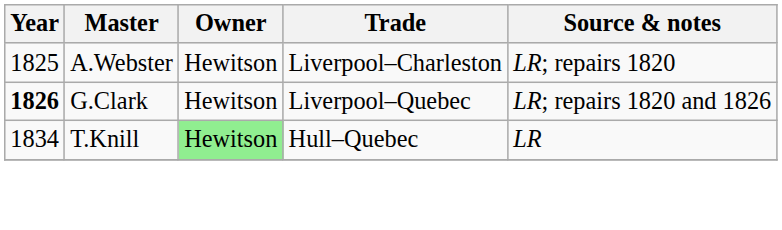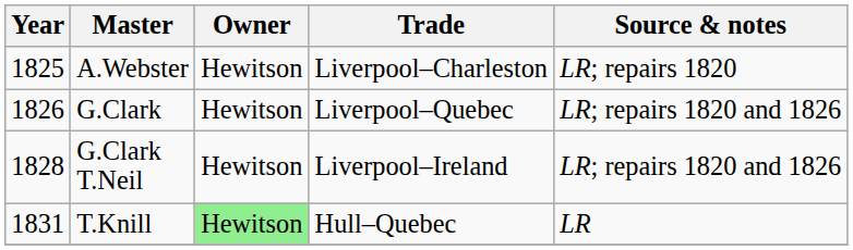G.Clark | Year: bold -> normal
+ row: 1828 | G.Clark T.Neil | Hewitson | Liverpool–Ireland | LR; repairs 1820 and 1826
T.Knill | Year: 1834 -> 1831
